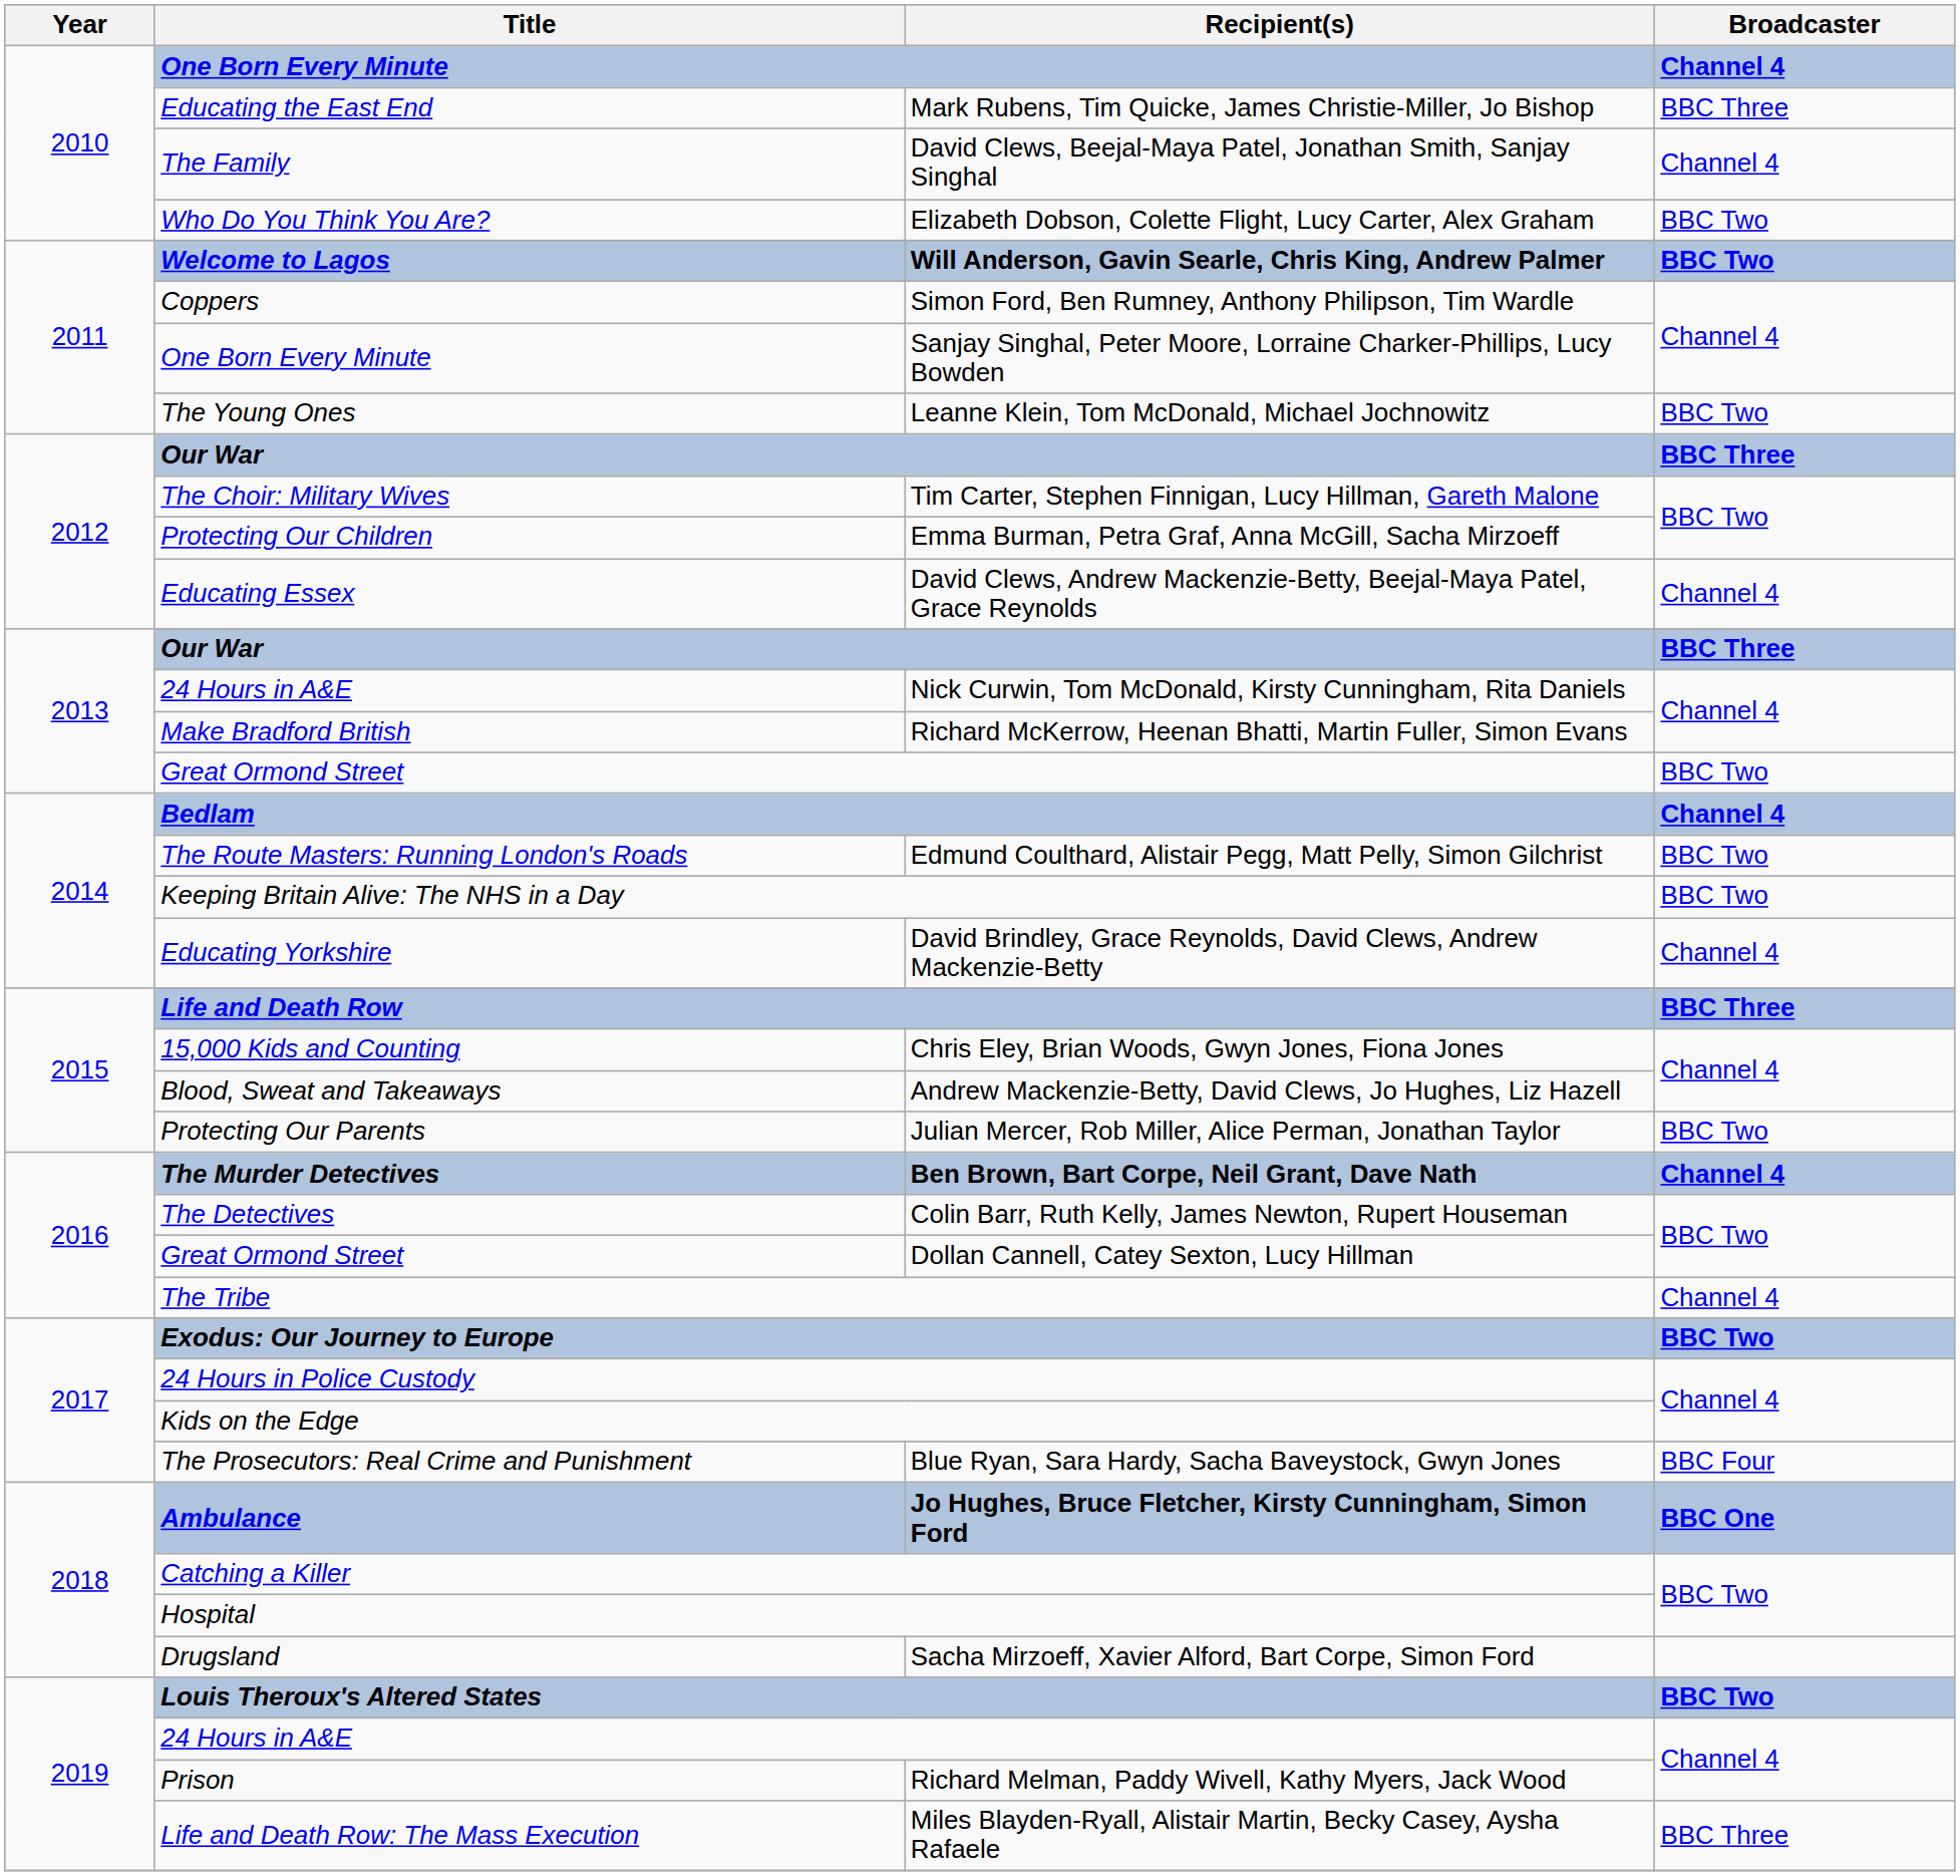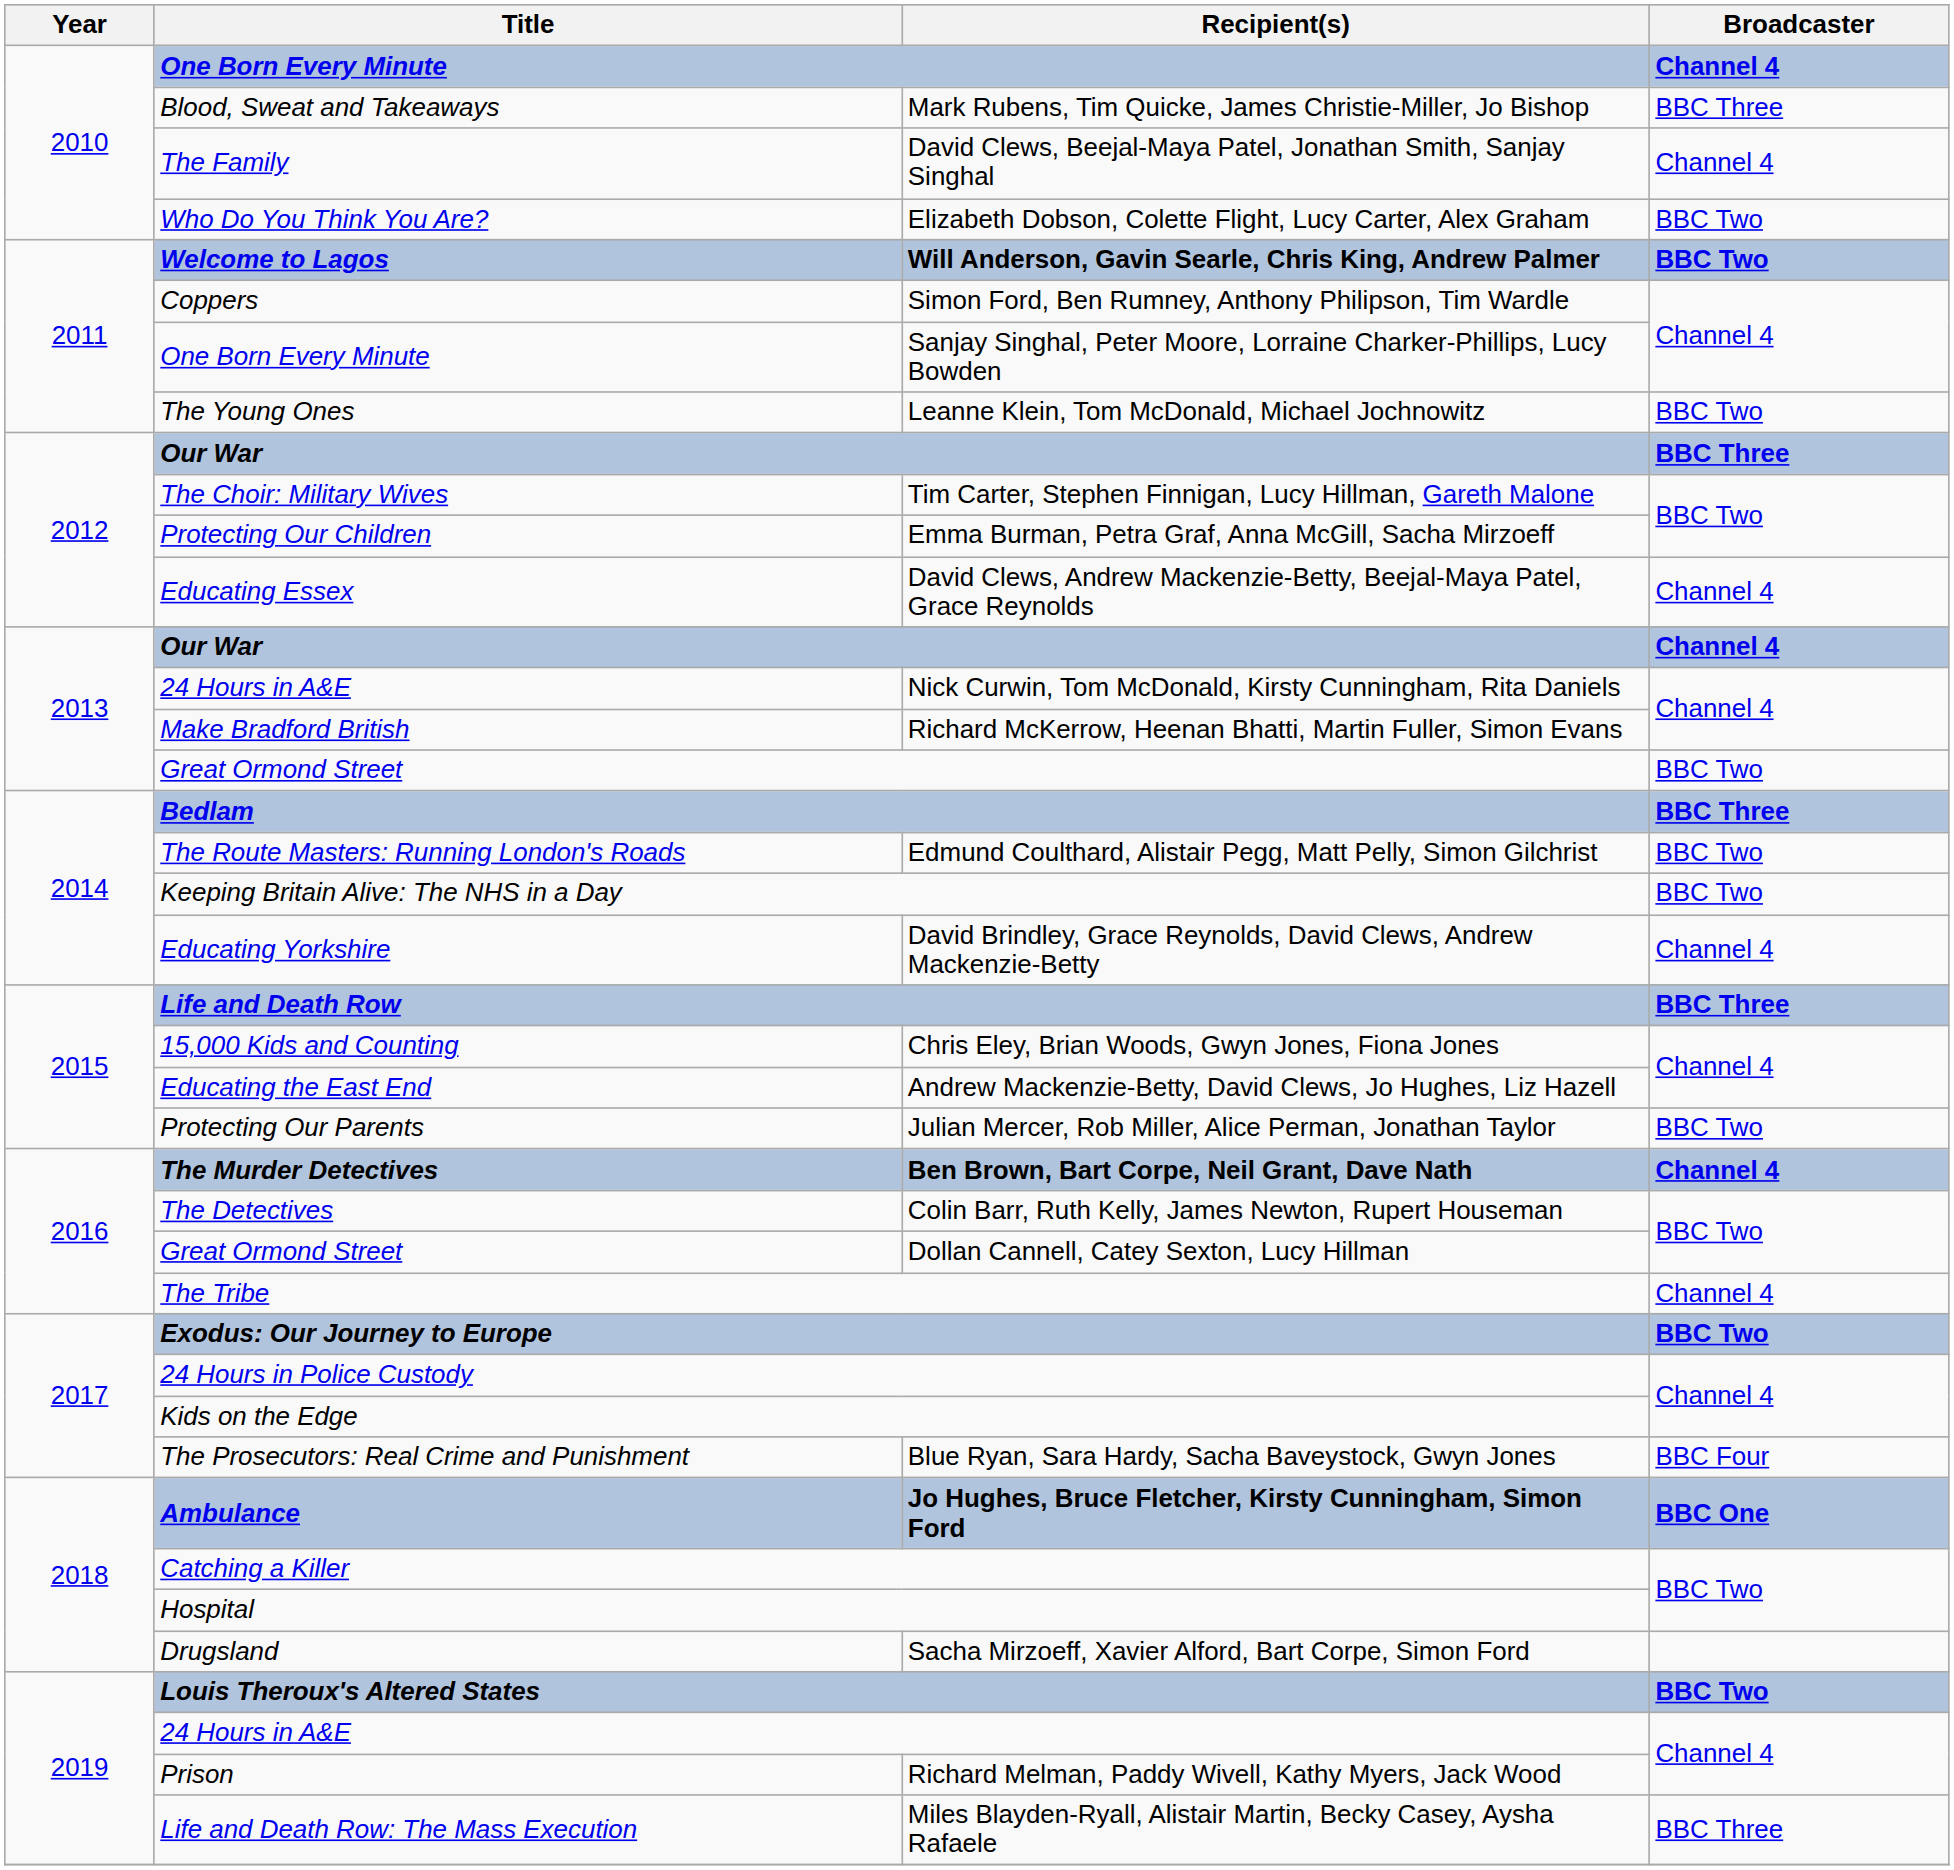Mark Rubens, Tim Quicke, James Christie-Miller, Jo Bishop | Title: Educating the East End -> Blood, Sweat and Takeaways
2013 / Our War | Broadcaster: BBC Three -> Channel 4
Bedlam | Broadcaster: Channel 4 -> BBC Three
Andrew Mackenzie-Betty, David Clews, Jo Hughes, Liz Hazell | Title: Blood, Sweat and Takeaways -> Educating the East End
